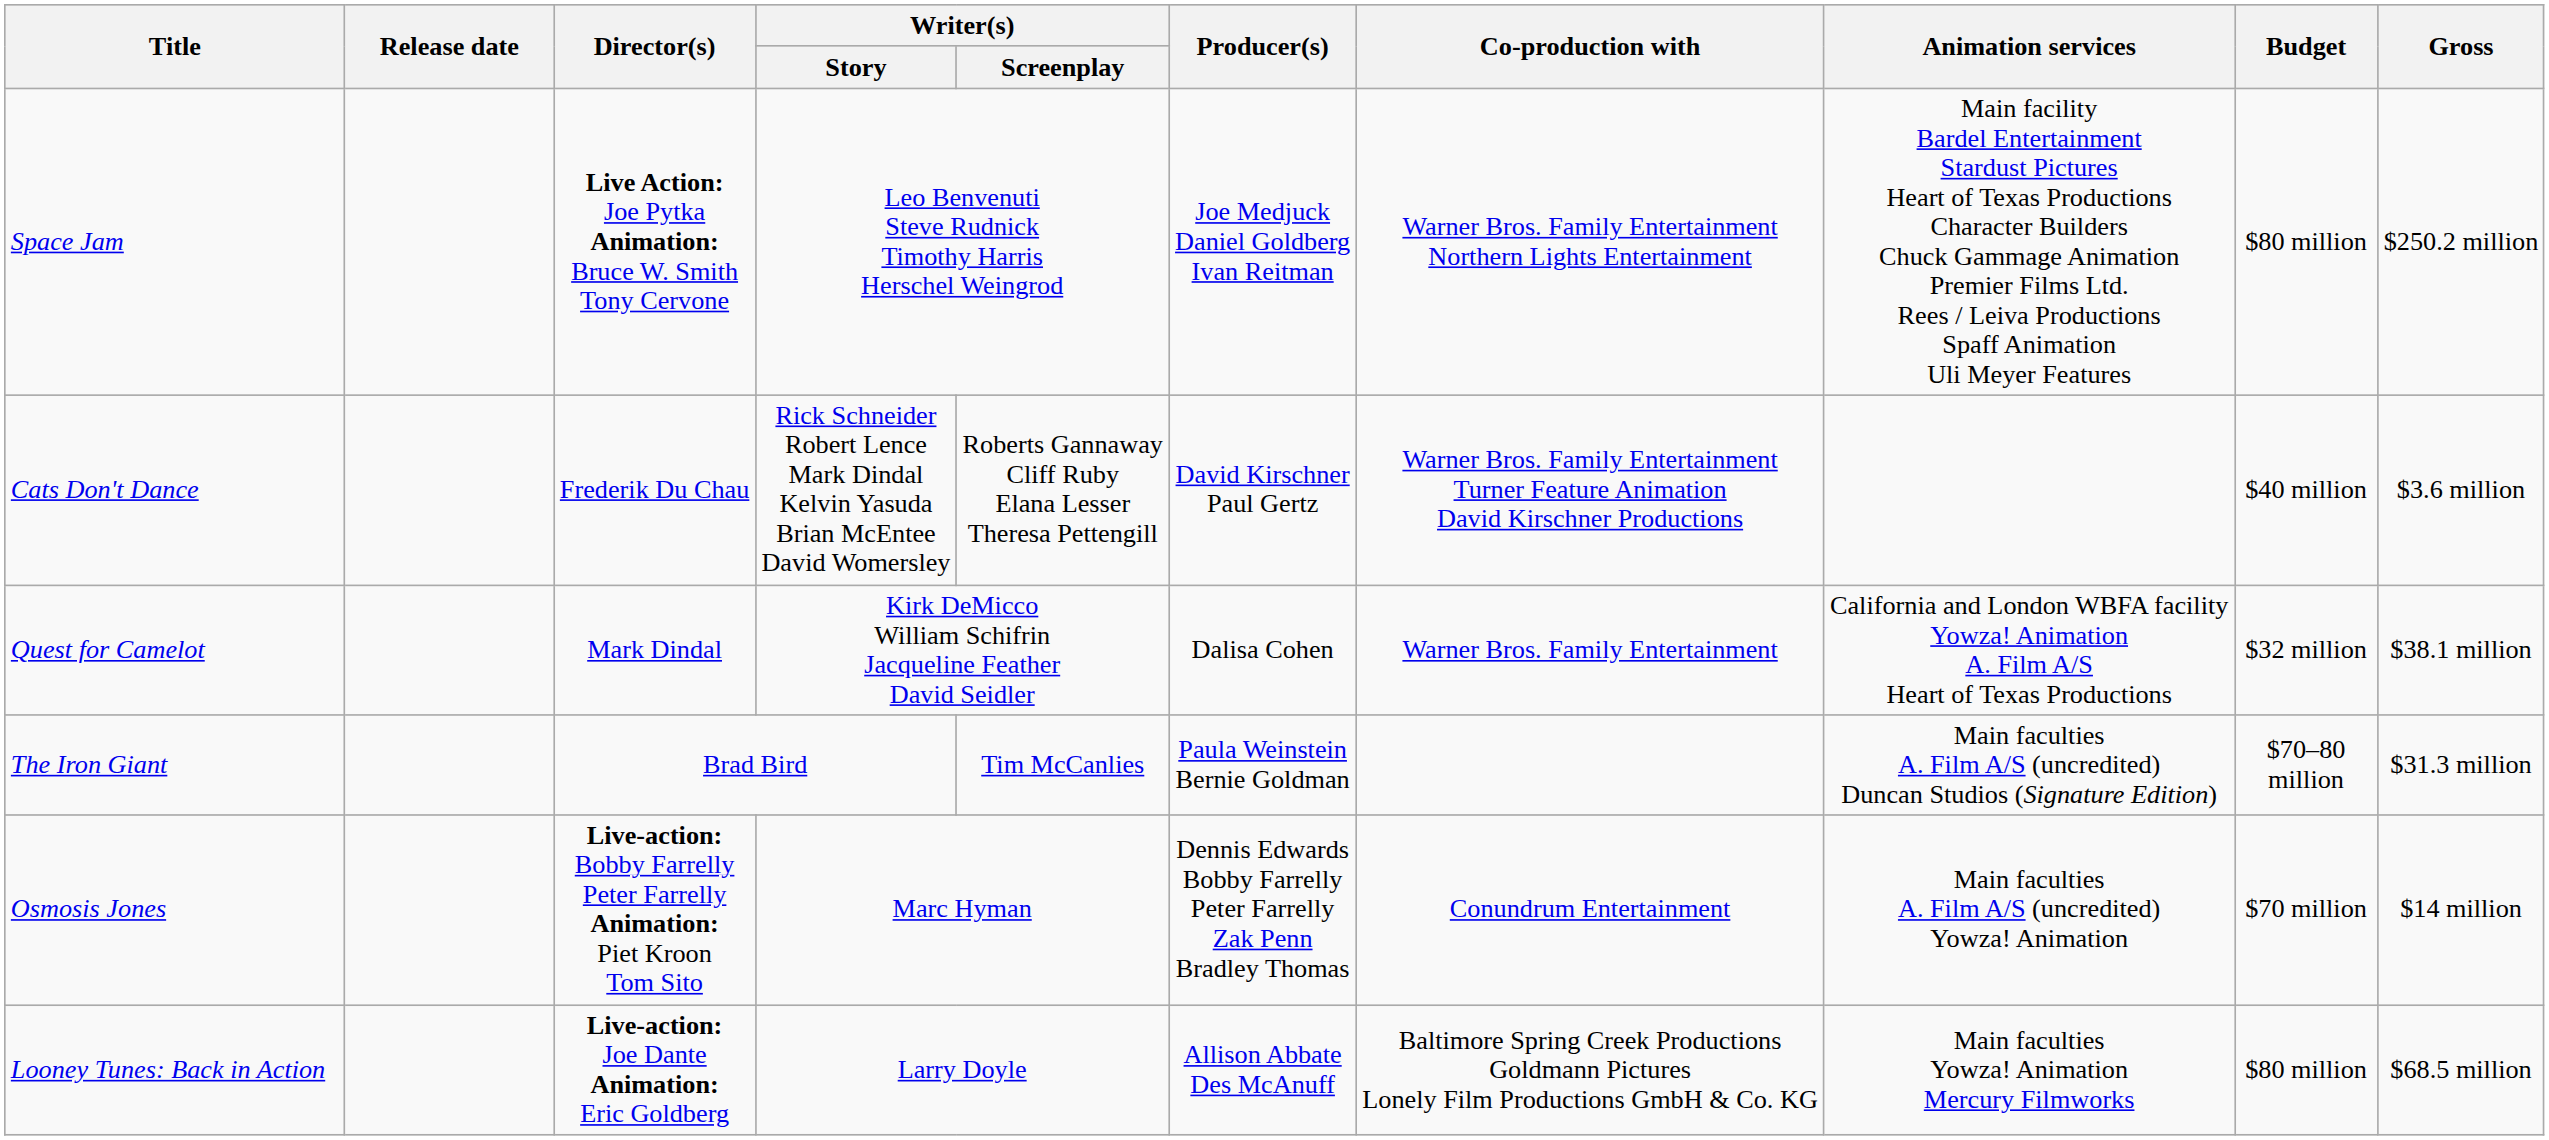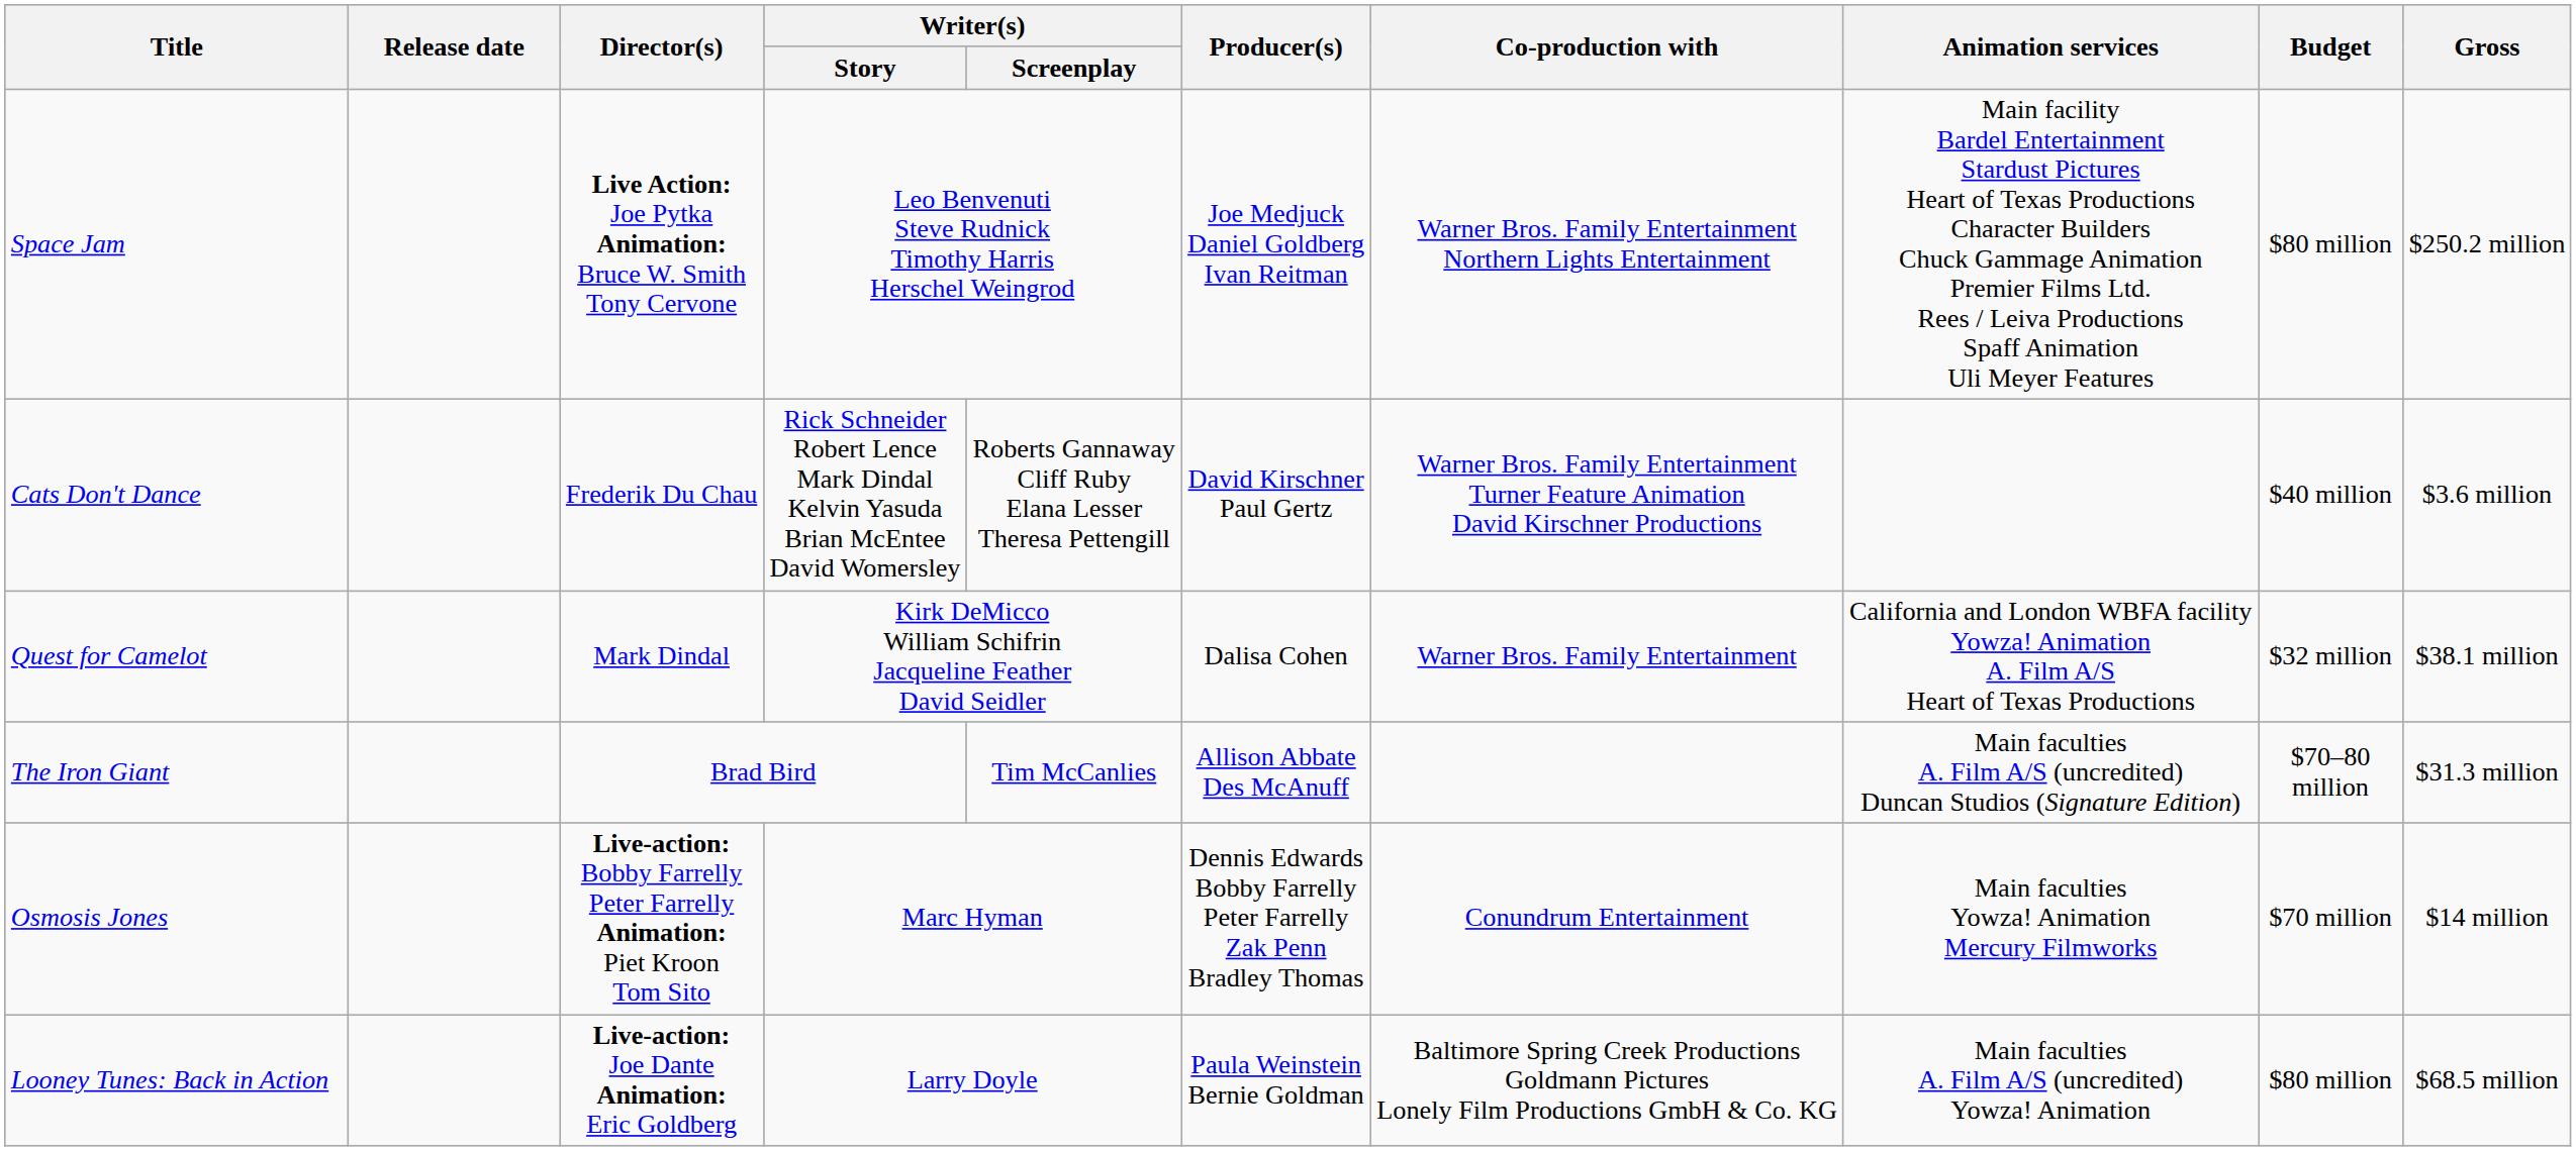The Iron Giant | Producer(s): Paula Weinstein Bernie Goldman -> Allison Abbate Des McAnuff
Osmosis Jones | Animation services: Main faculties A. Film A/S (uncredited) Yowza! Animation -> Main faculties Yowza! Animation Mercury Filmworks
Looney Tunes: Back in Action | Producer(s): Allison Abbate Des McAnuff -> Paula Weinstein Bernie Goldman
Looney Tunes: Back in Action | Animation services: Main faculties Yowza! Animation Mercury Filmworks -> Main faculties A. Film A/S (uncredited) Yowza! Animation
